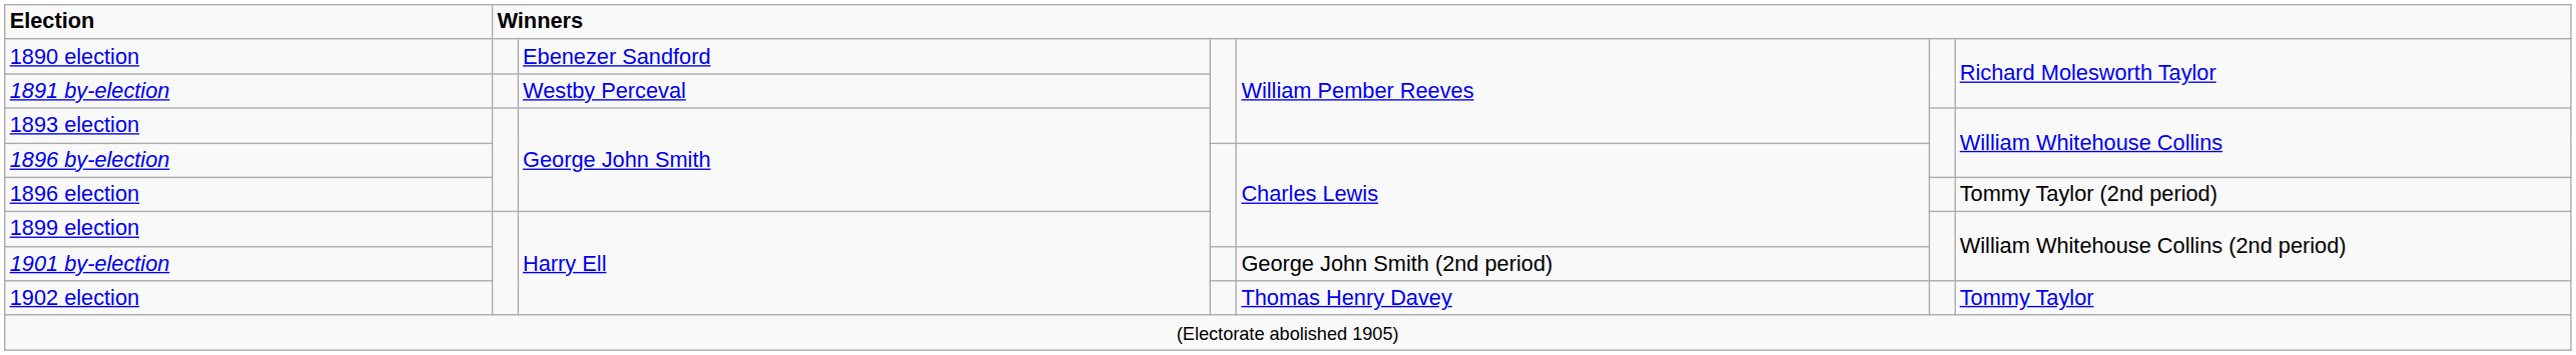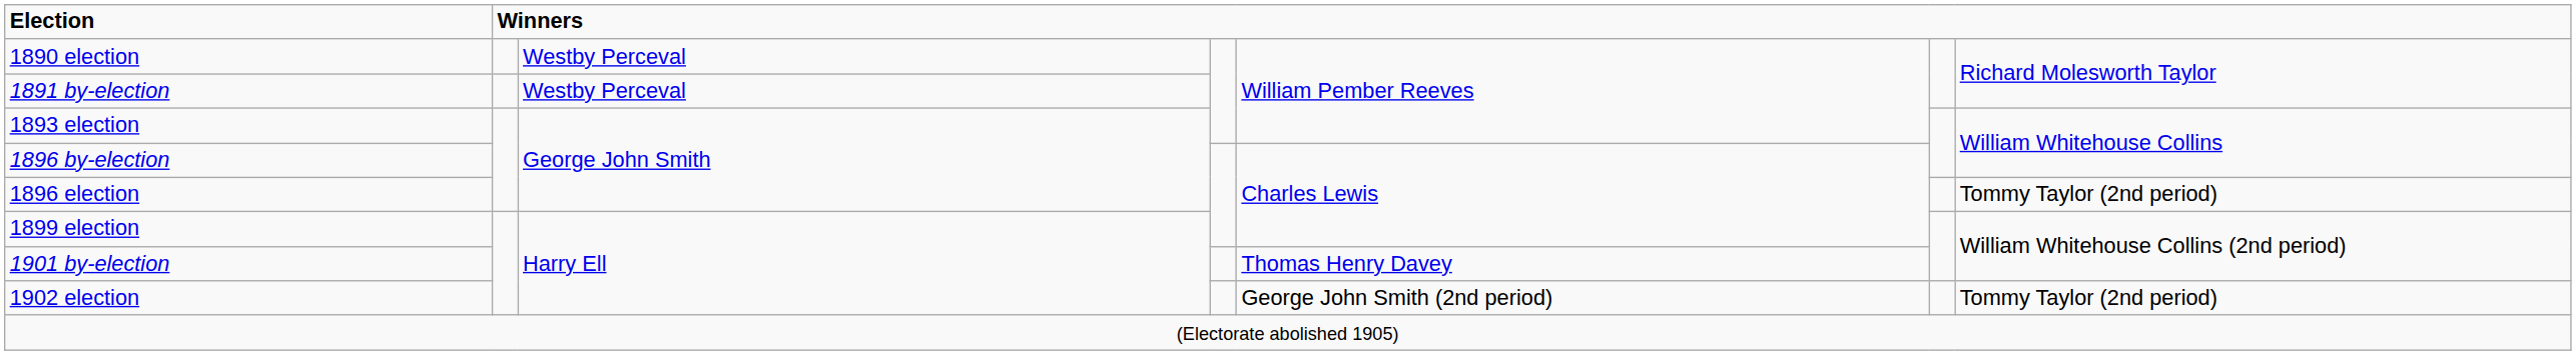1890 election | column 3: Ebenezer Sandford -> Westby Perceval
1901 by-election | column 5: George John Smith (2nd period) -> Thomas Henry Davey
1902 election | column 5: Thomas Henry Davey -> George John Smith (2nd period)
1902 election | column 7: Tommy Taylor -> Tommy Taylor (2nd period)
